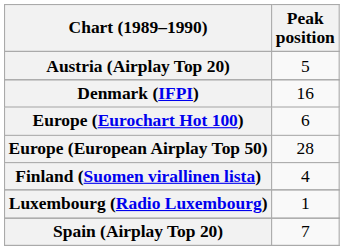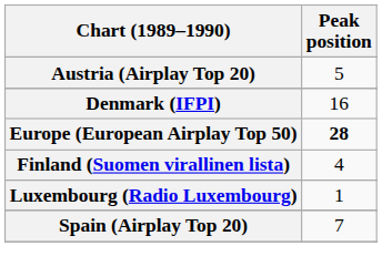- row: Europe (Eurochart Hot 100) | 6
Europe (European Airplay Top 50) | Peak position: normal -> bold
